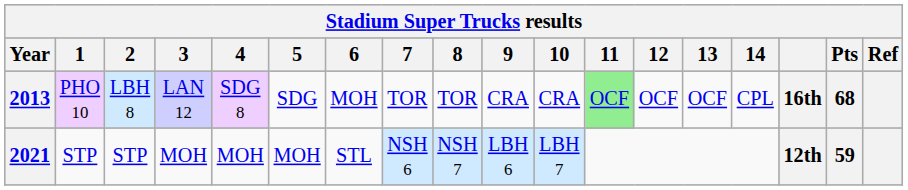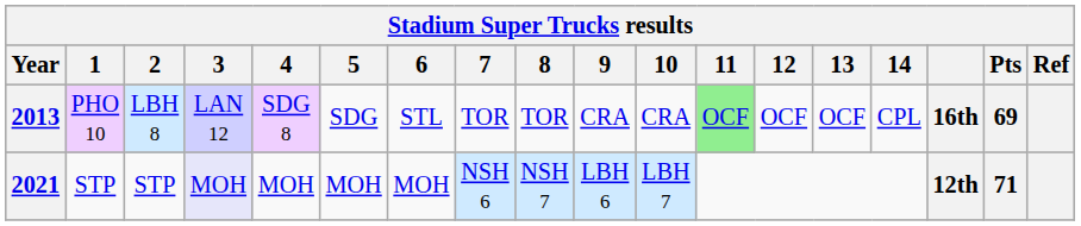2013 | 6: MOH -> STL
2013 | Pts: 68 -> 69
2021 | 3: no background -> lavender background
2021 | 6: STL -> MOH
2021 | Pts: 59 -> 71
